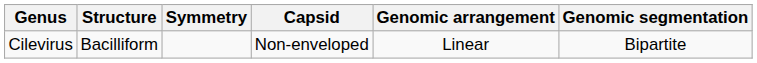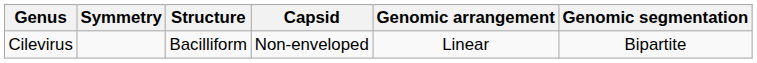columns swapped: Structure <-> Symmetry
